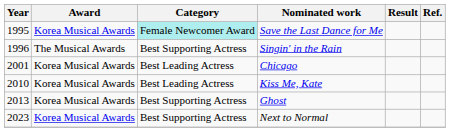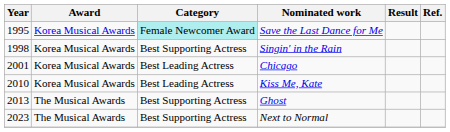Singin' in the Rain | Year: 1996 -> 1998
Singin' in the Rain | Award: The Musical Awards -> Korea Musical Awards
Ghost | Award: Korea Musical Awards -> The Musical Awards
Next to Normal | Award: Korea Musical Awards -> The Musical Awards
